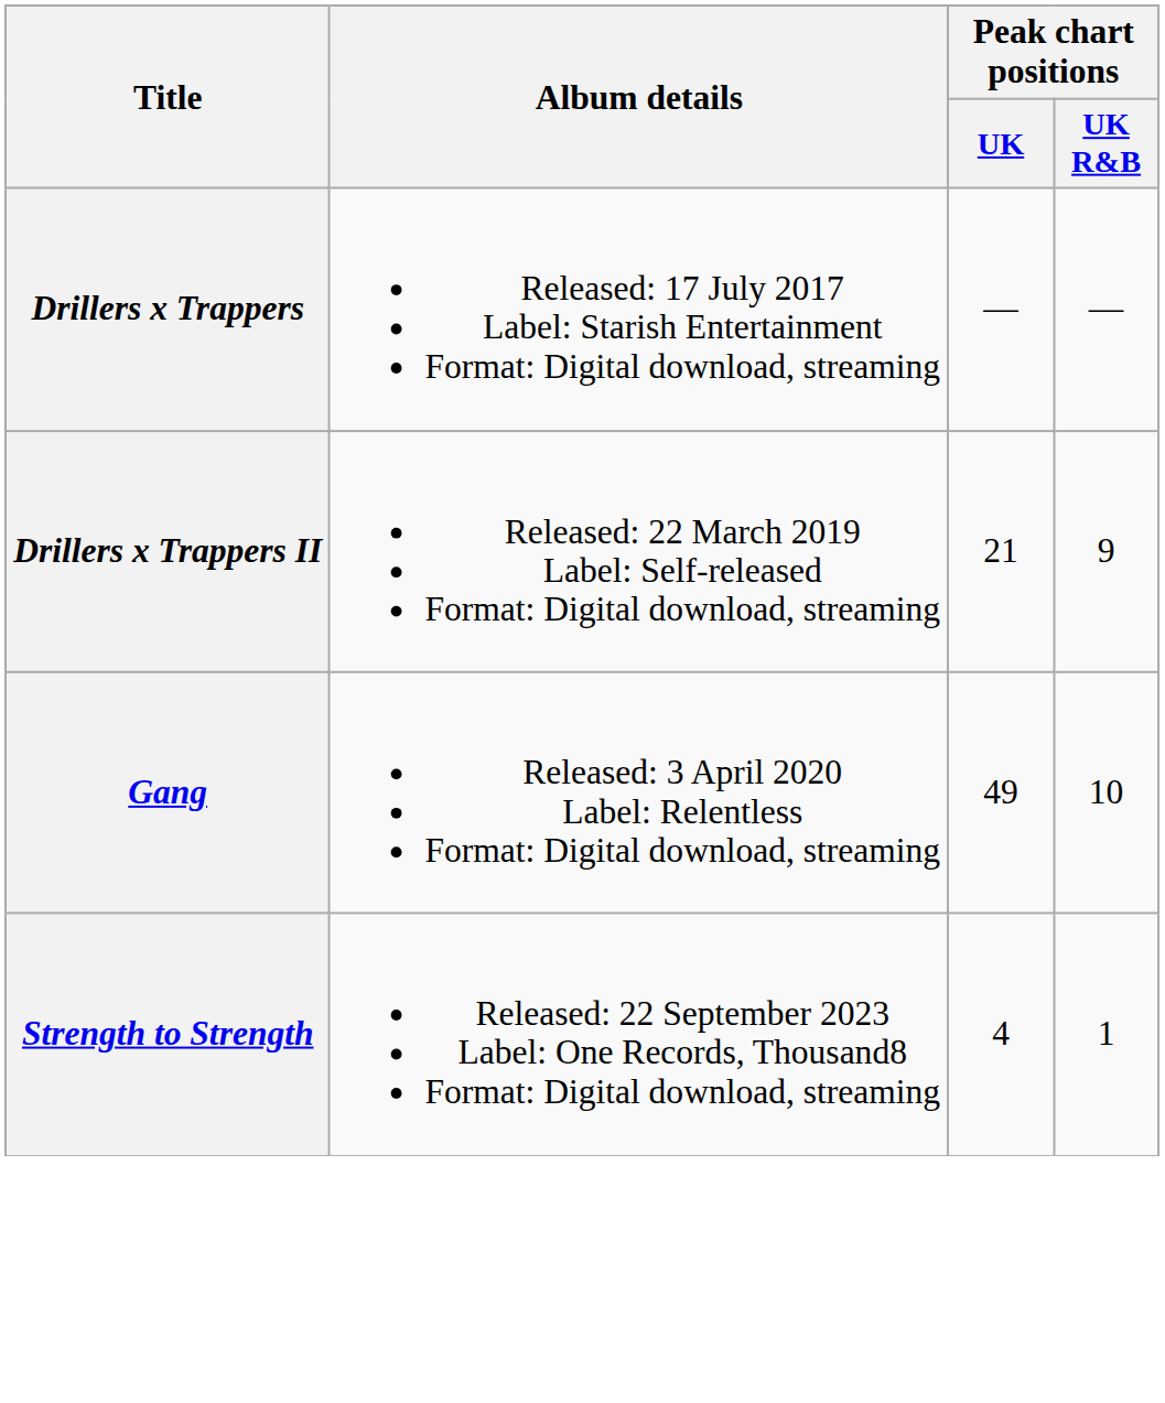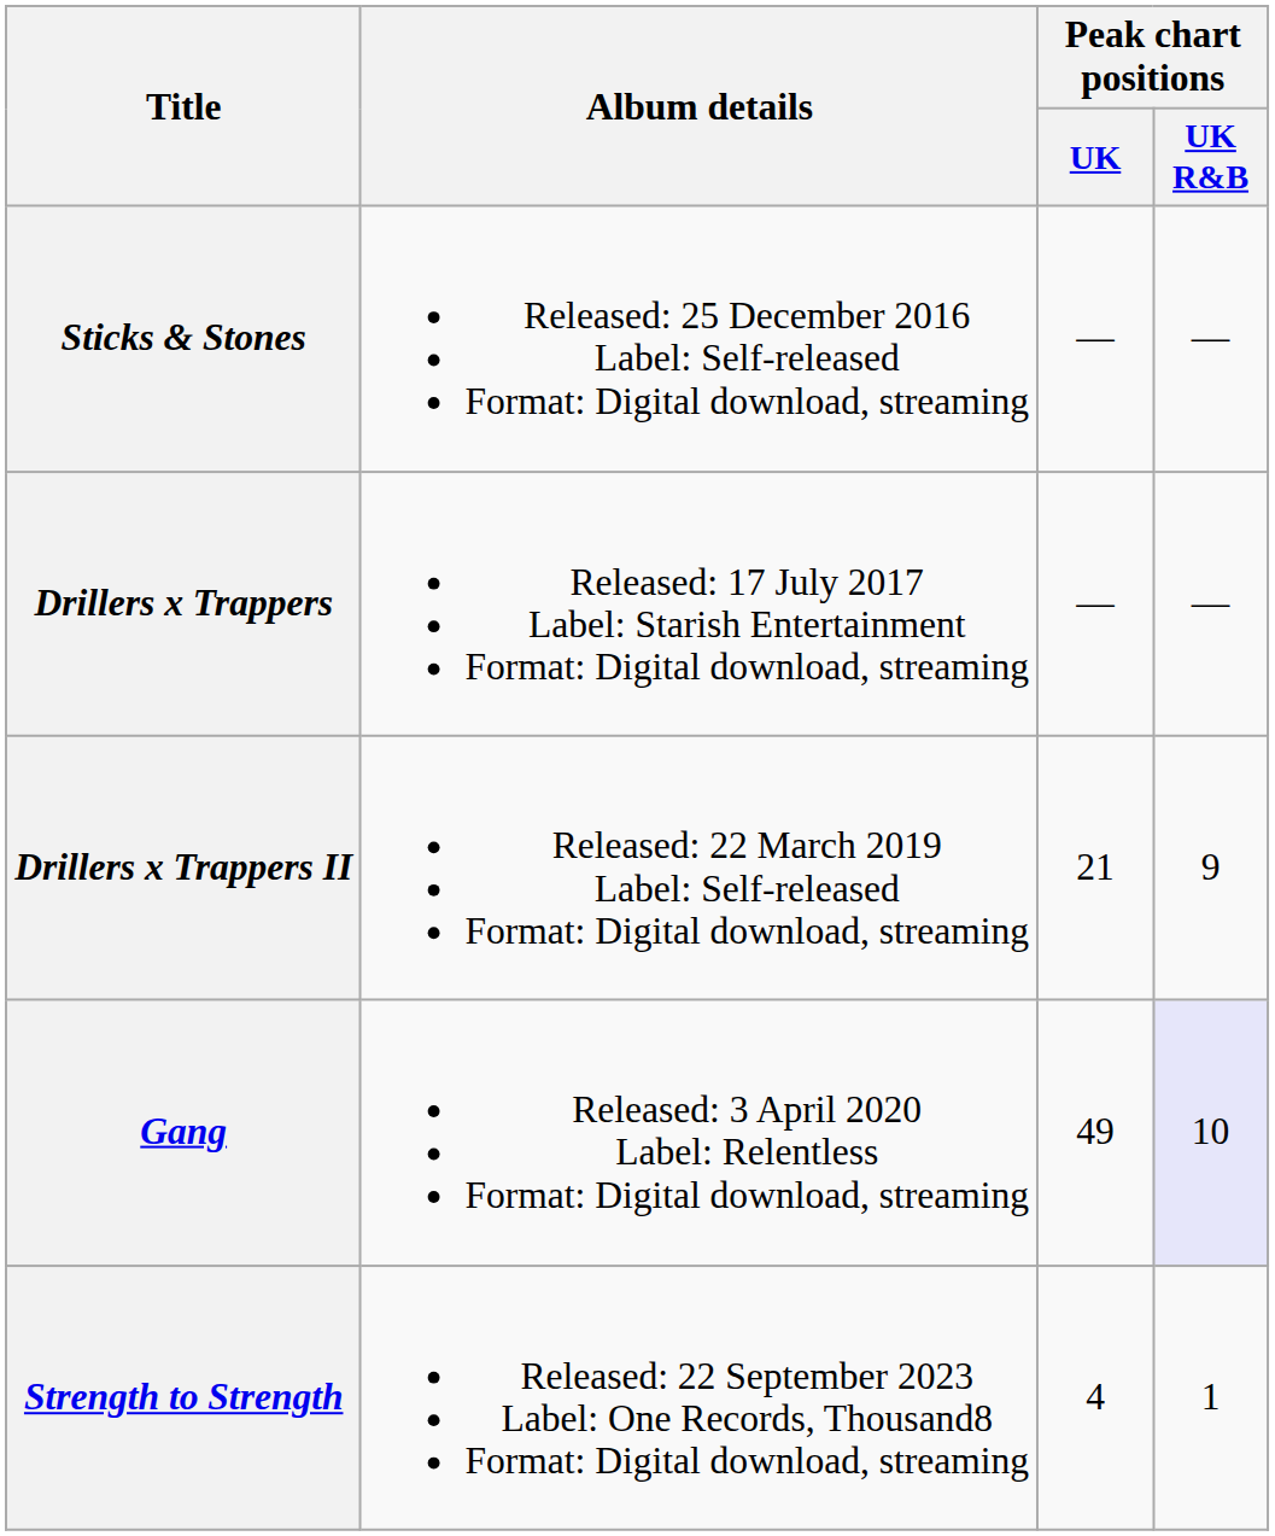+ row: Sticks & Stones | Released: 25 December 2016 Label: Self-released Format: Digital download, streaming | — | —
Gang | Peak chart positions / UK R&B: no background -> lavender background
